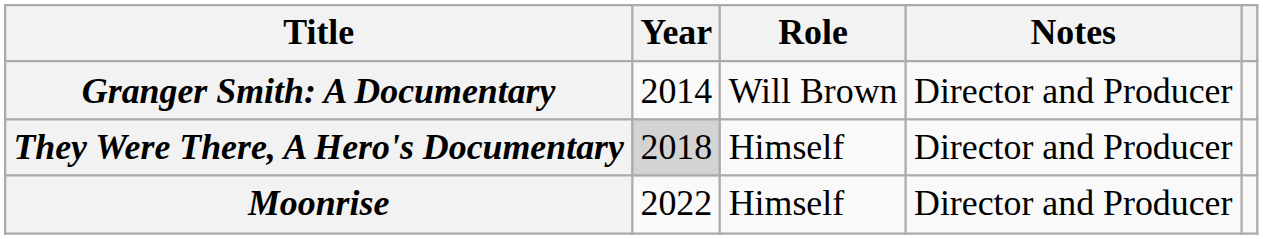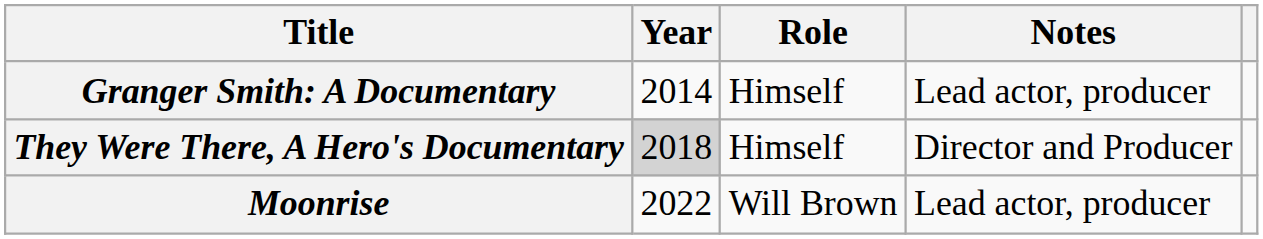Granger Smith: A Documentary | Role: Will Brown -> Himself
Granger Smith: A Documentary | Notes: Director and Producer -> Lead actor, producer
Moonrise | Role: Himself -> Will Brown
Moonrise | Notes: Director and Producer -> Lead actor, producer
